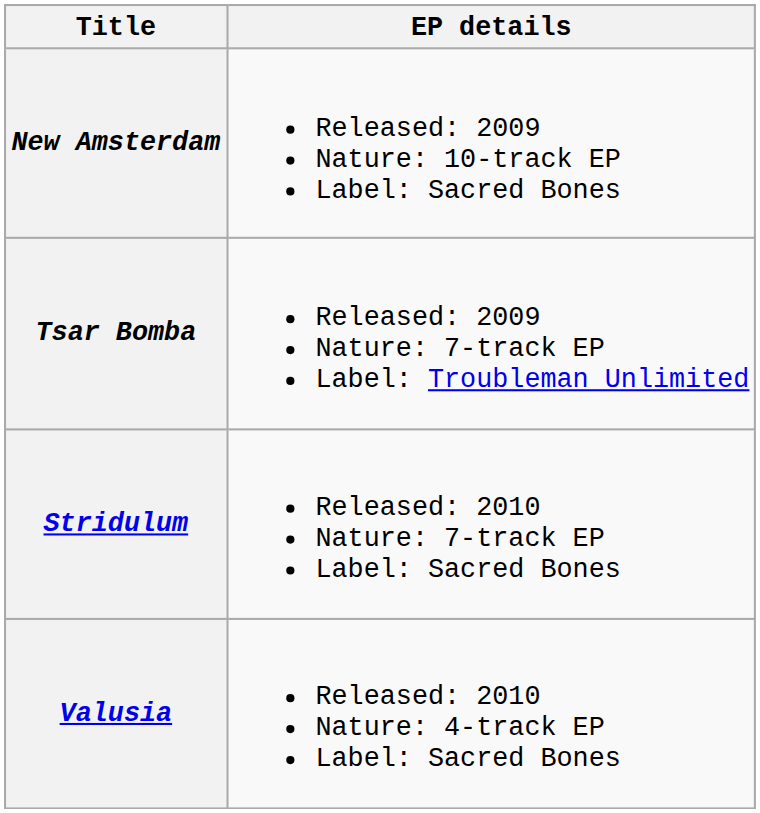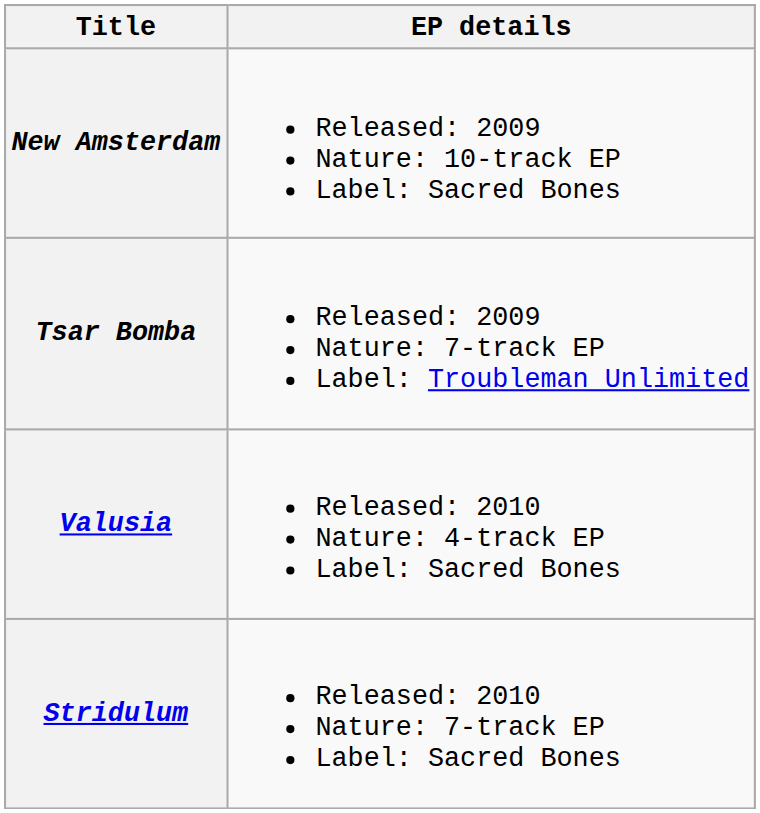rows swapped: Stridulum <-> Valusia
